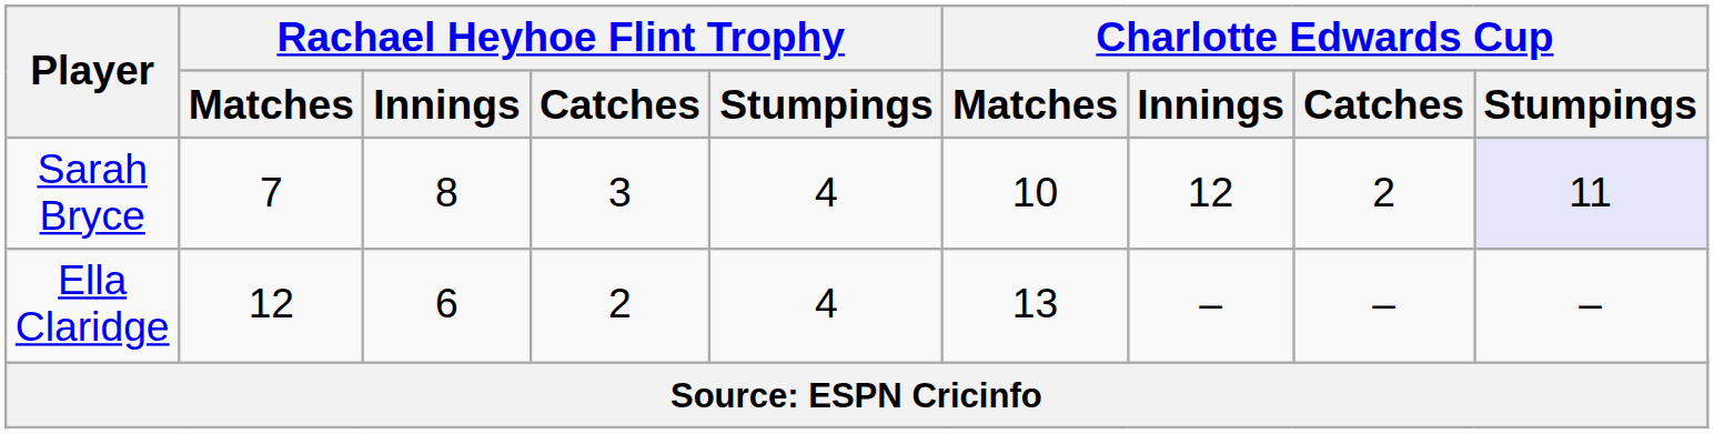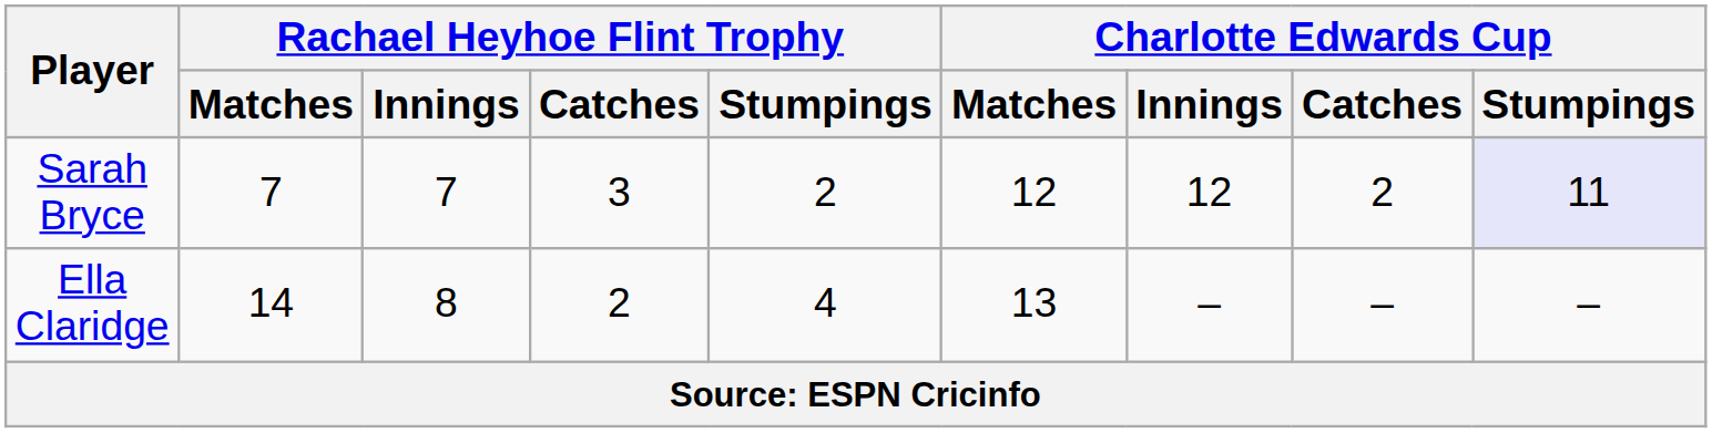Sarah Bryce | Rachael Heyhoe Flint Trophy / Innings: 8 -> 7
Sarah Bryce | Rachael Heyhoe Flint Trophy / Stumpings: 4 -> 2
Sarah Bryce | Charlotte Edwards Cup / Matches: 10 -> 12
Ella Claridge | Rachael Heyhoe Flint Trophy / Matches: 12 -> 14
Ella Claridge | Rachael Heyhoe Flint Trophy / Innings: 6 -> 8
